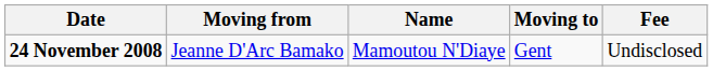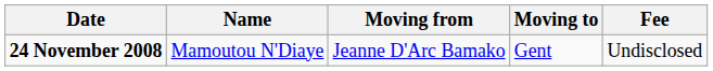columns swapped: Name <-> Moving from
